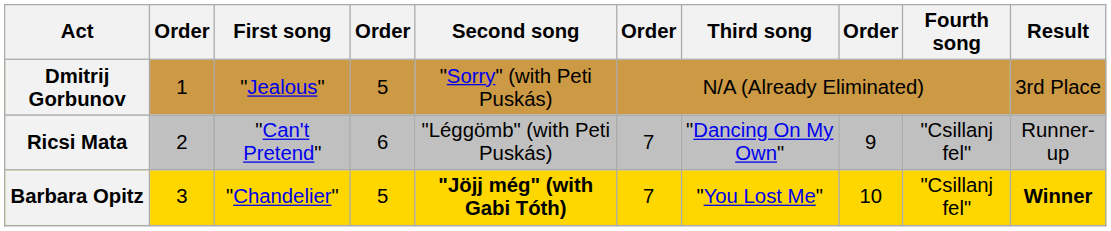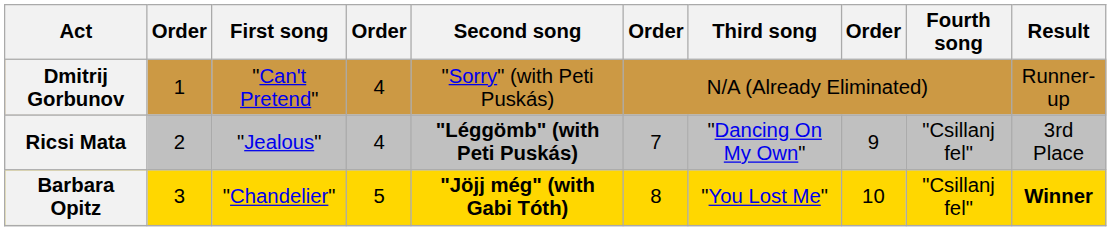Dmitrij Gorbunov | First song: "Jealous" -> "Can't Pretend"
Dmitrij Gorbunov | column 4: 5 -> 4
Dmitrij Gorbunov | Result: 3rd Place -> Runner-up
Ricsi Mata | First song: "Can't Pretend" -> "Jealous"
Ricsi Mata | column 4: 6 -> 4
Ricsi Mata | Second song: normal -> bold
Ricsi Mata | Result: Runner-up -> 3rd Place
Barbara Opitz | column 6: 7 -> 8
